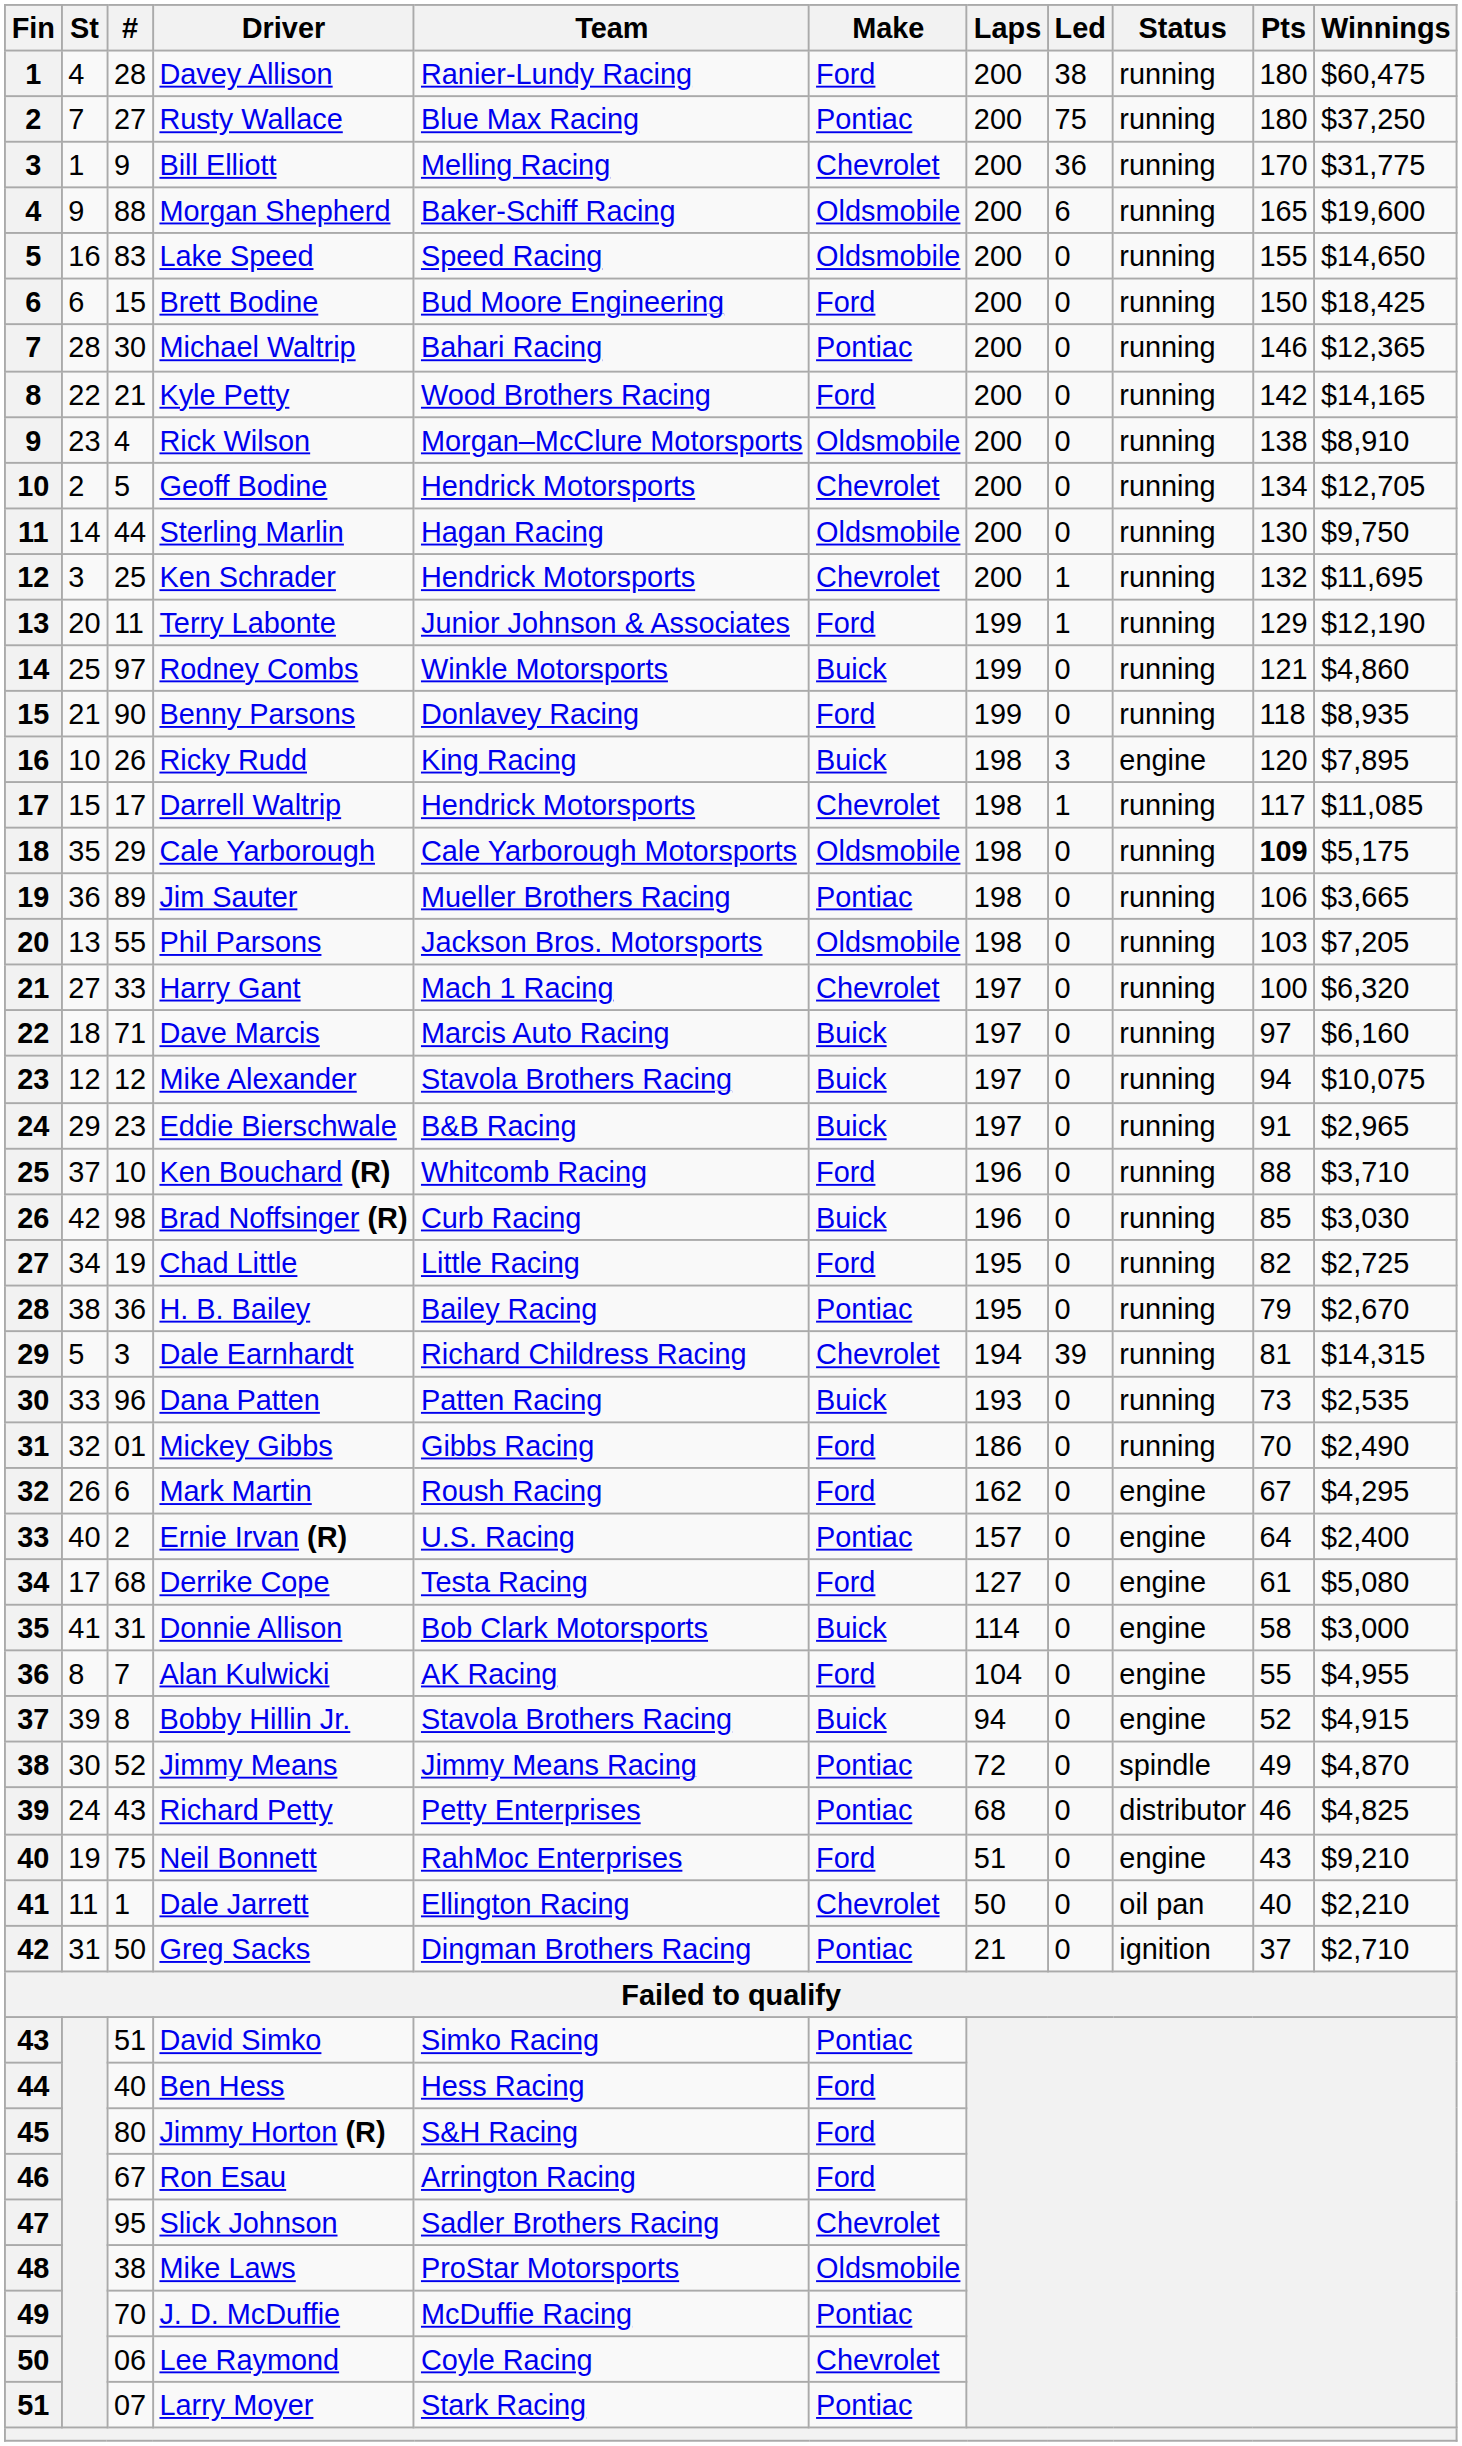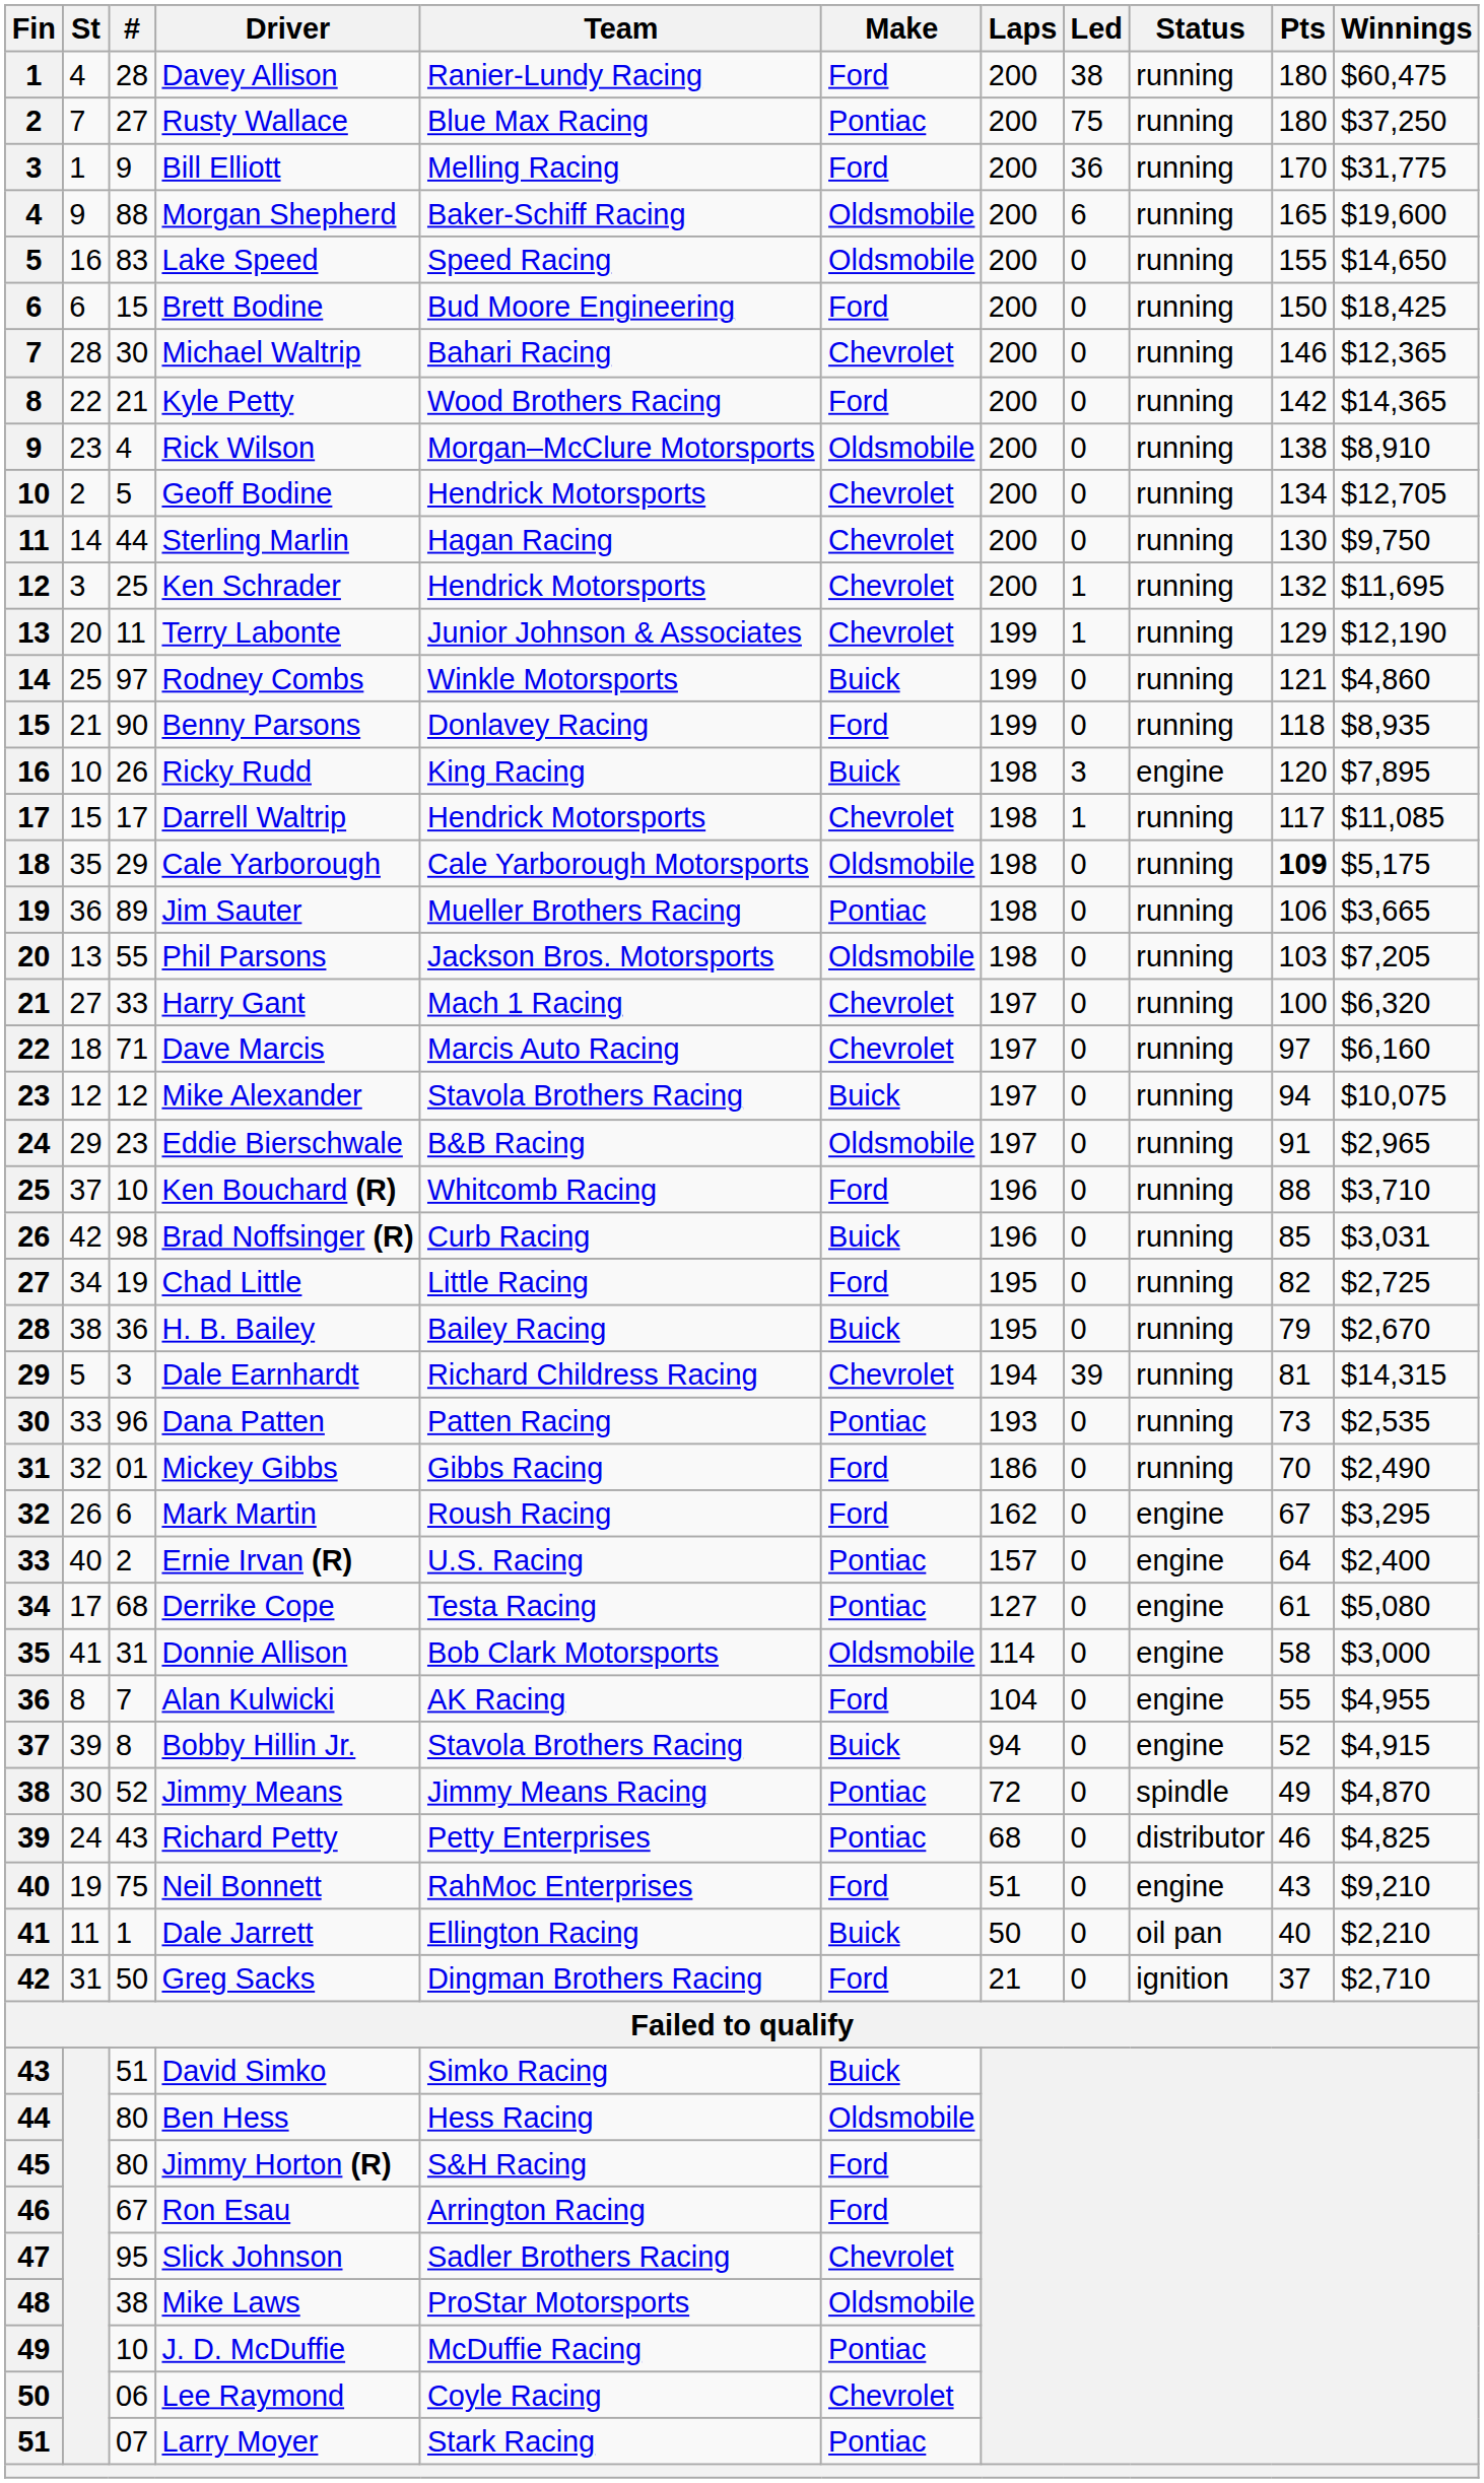Bill Elliott | Make: Chevrolet -> Ford
Michael Waltrip | Make: Pontiac -> Chevrolet
Kyle Petty | Winnings: $14,165 -> $14,365
Sterling Marlin | Make: Oldsmobile -> Chevrolet
Terry Labonte | Make: Ford -> Chevrolet
Dave Marcis | Make: Buick -> Chevrolet
Eddie Bierschwale | Make: Buick -> Oldsmobile
Brad Noffsinger (R) | Winnings: $3,030 -> $3,031
H. B. Bailey | Make: Pontiac -> Buick
Dana Patten | Make: Buick -> Pontiac
Mark Martin | Winnings: $4,295 -> $3,295
Derrike Cope | Make: Ford -> Pontiac
Donnie Allison | Make: Buick -> Oldsmobile
Dale Jarrett | Make: Chevrolet -> Buick
Greg Sacks | Make: Pontiac -> Ford
David Simko | Make: Pontiac -> Buick
Ben Hess | #: 40 -> 80
Ben Hess | Make: Ford -> Oldsmobile
J. D. McDuffie | #: 70 -> 10
